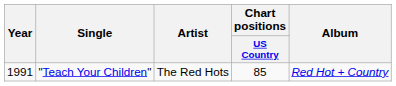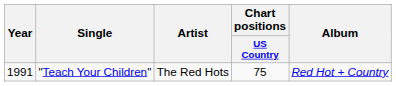"Teach Your Children" | Chart positions / US Country: 85 -> 75
